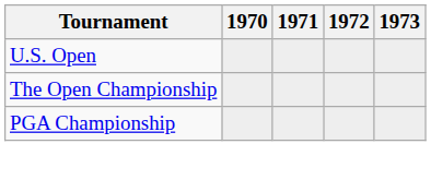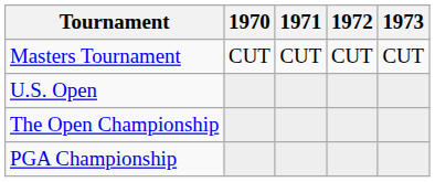+ row: Masters Tournament | CUT | CUT | CUT | CUT
